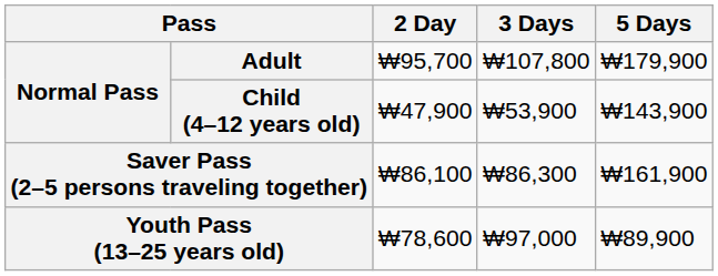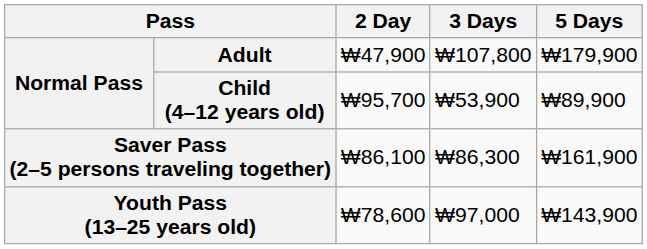Adult | 2 Day: ₩95,700 -> ₩47,900
Child (4–12 years old) | 2 Day: ₩47,900 -> ₩95,700
Child (4–12 years old) | 5 Days: ₩143,900 -> ₩89,900
Youth Pass (13–25 years old) | 5 Days: ₩89,900 -> ₩143,900
